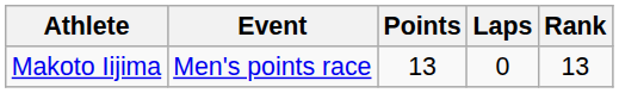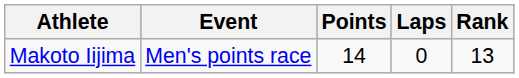Makoto Iijima | Points: 13 -> 14
